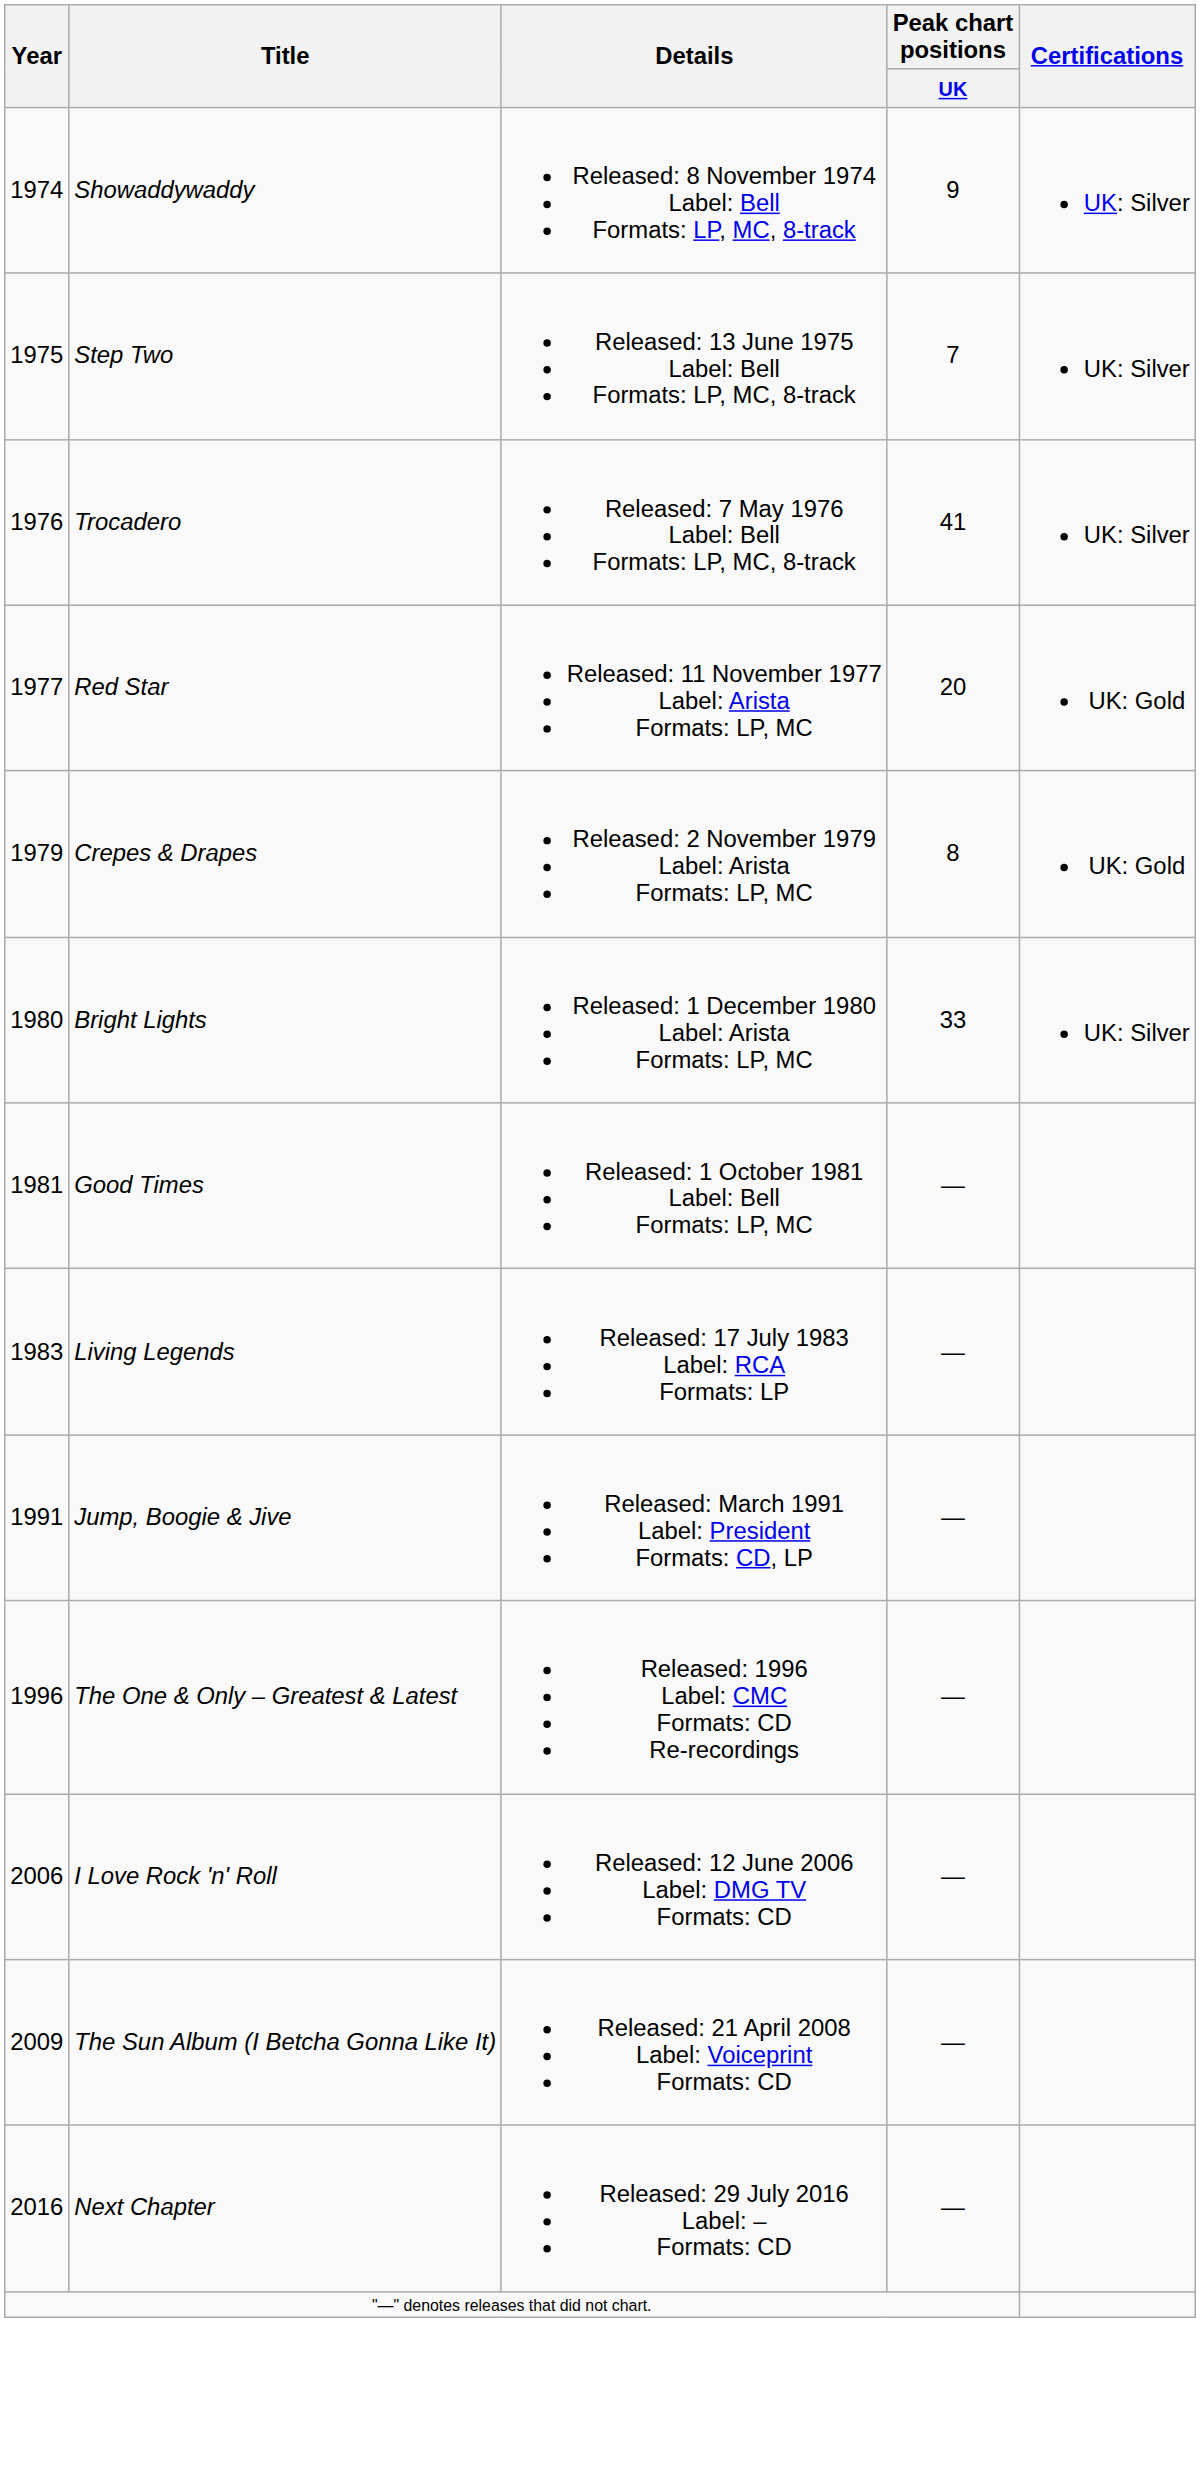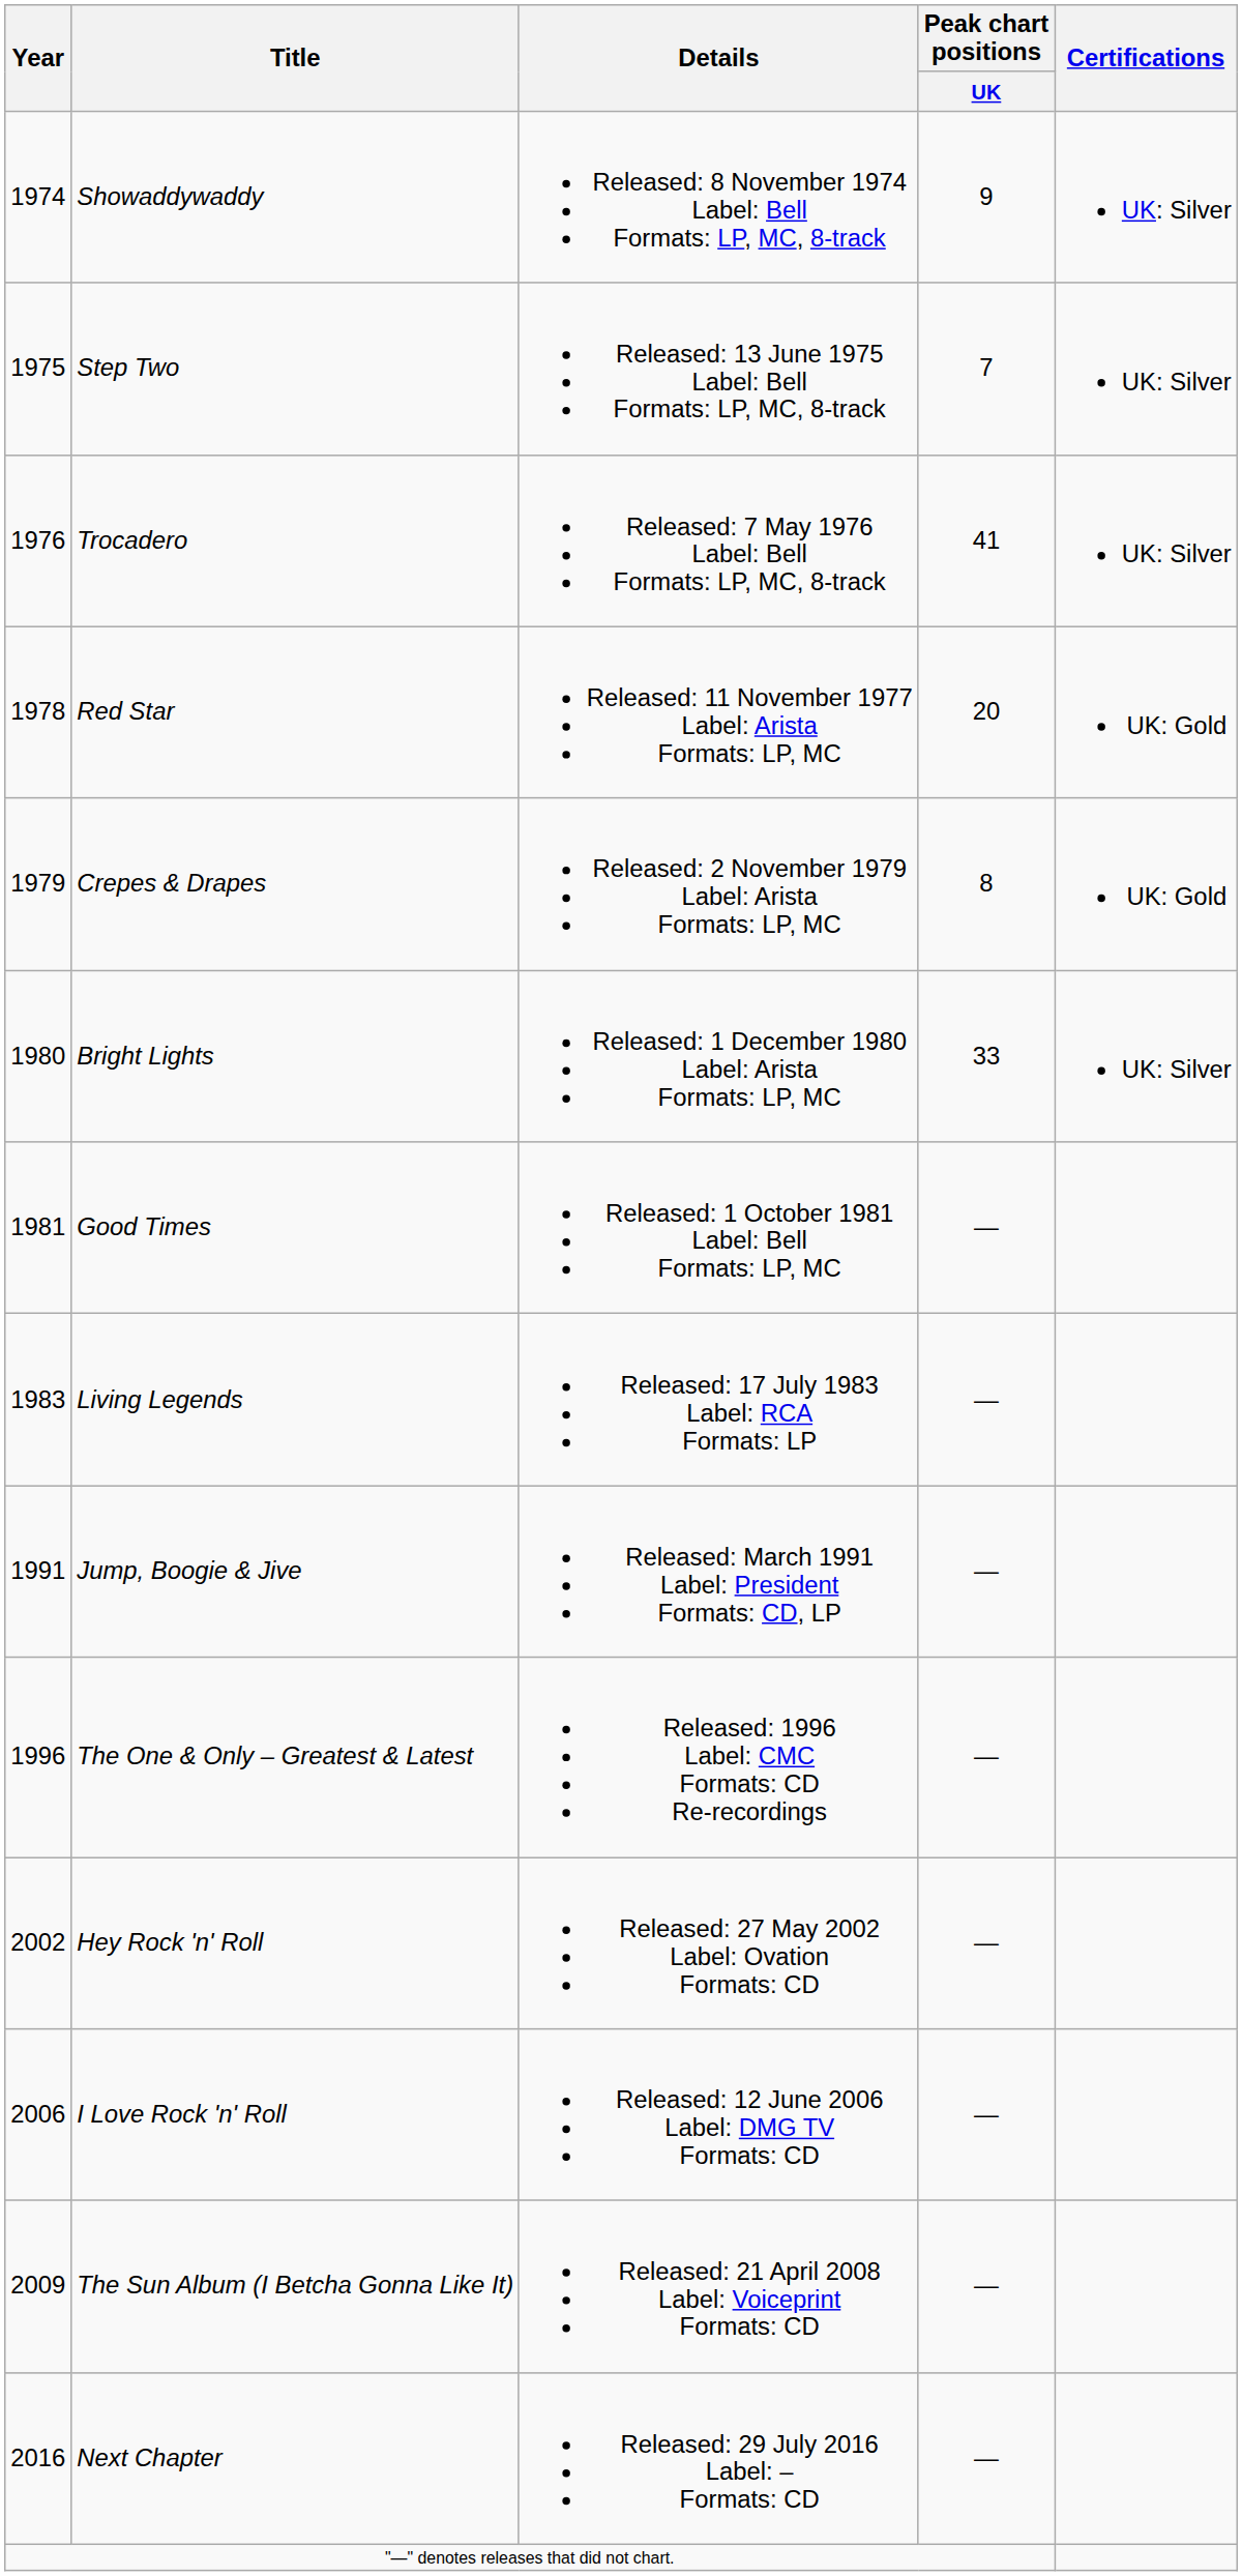Red Star | Year: 1977 -> 1978
+ row: 2002 | Hey Rock 'n' Roll | Released: 27 May 2002 Label: Ovation Formats: CD | —
